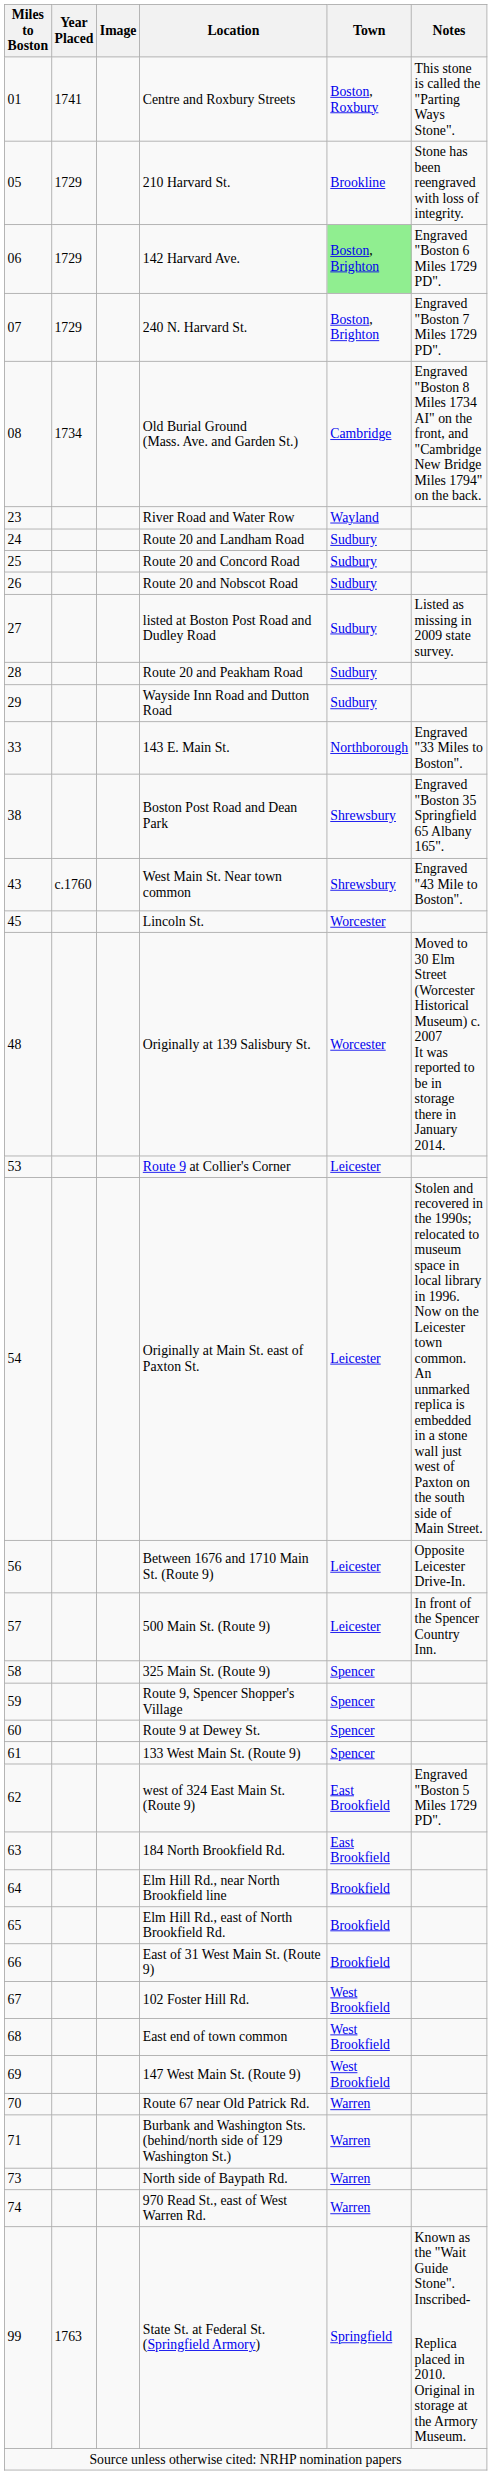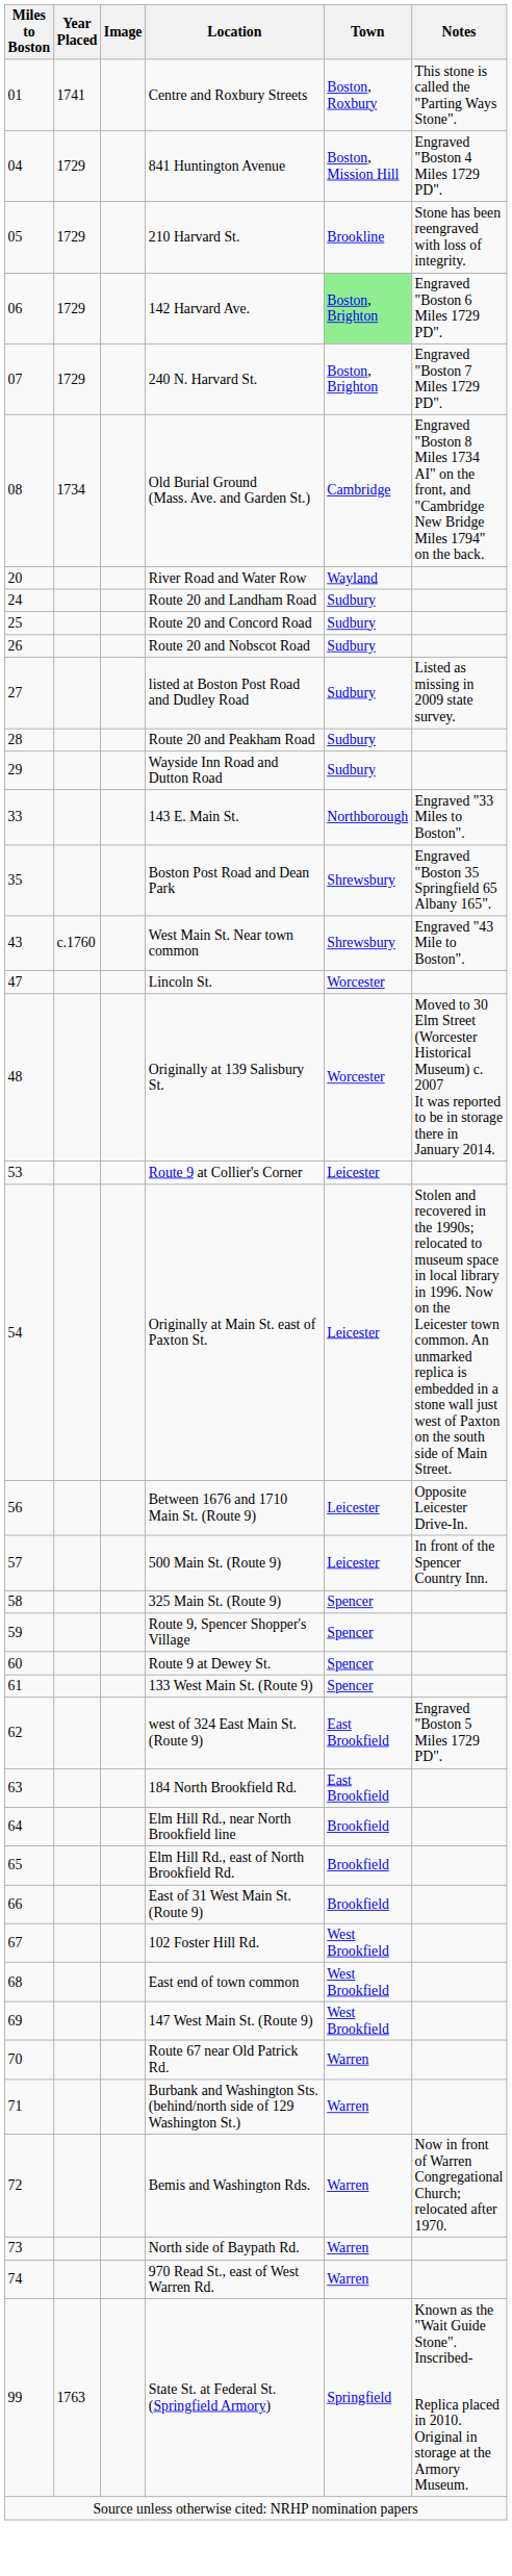+ row: 04 | 1729 | 841 Huntington Avenue | Boston, Mission Hill | Engraved "Boston 4 Miles 1729 PD".
River Road and Water Row | Miles to Boston: 23 -> 20
Boston Post Road and Dean Park | Miles to Boston: 38 -> 35
Lincoln St. | Miles to Boston: 45 -> 47
+ row: 72 | Bemis and Washington Rds. | Warren | Now in front of Warren Congregational Church; relocated after 1970.
